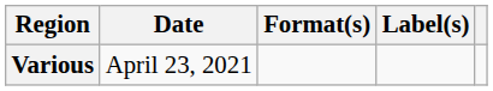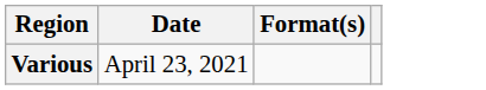- column: Label(s)
